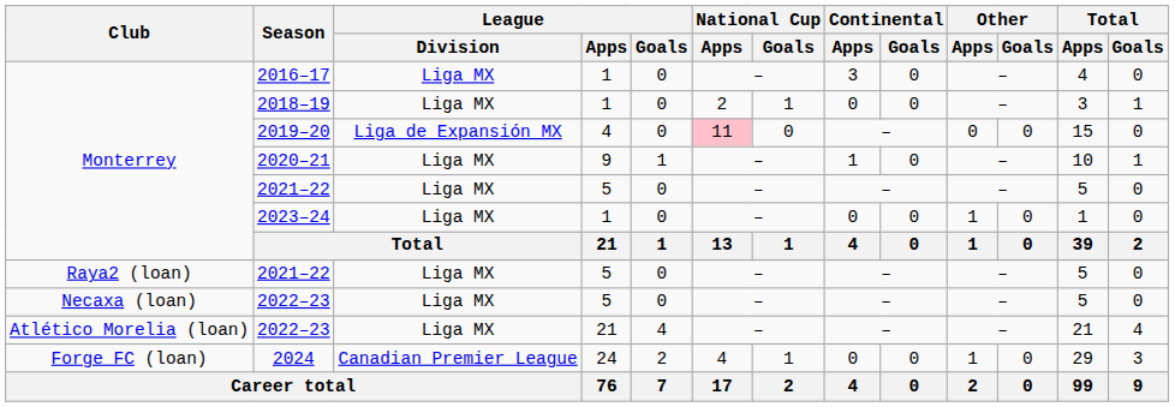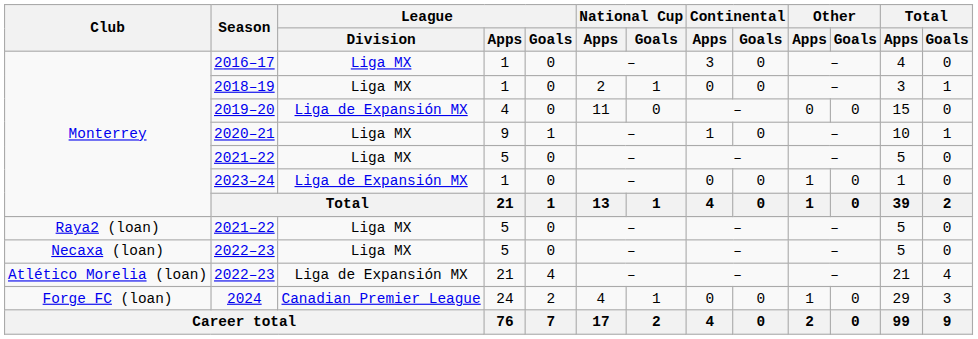2019–20 | National Cup / Apps: pink background -> no background
2023–24 | League / Division: Liga MX -> Liga de Expansión MX
Atlético Morelia (loan) / 2022–23 | League / Division: Liga MX -> Liga de Expansión MX
